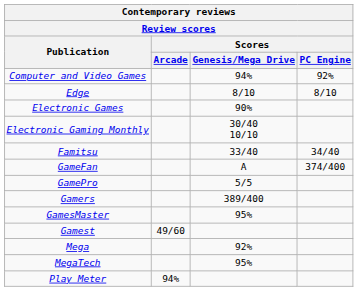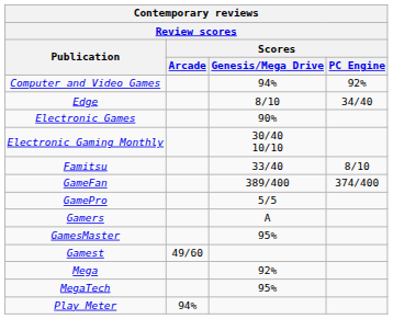Edge | Scores / PC Engine: 8/10 -> 34/40
Famitsu | Scores / PC Engine: 34/40 -> 8/10
GameFan | Scores / Genesis/Mega Drive: A -> 389/400
Gamers | Scores / Genesis/Mega Drive: 389/400 -> A
